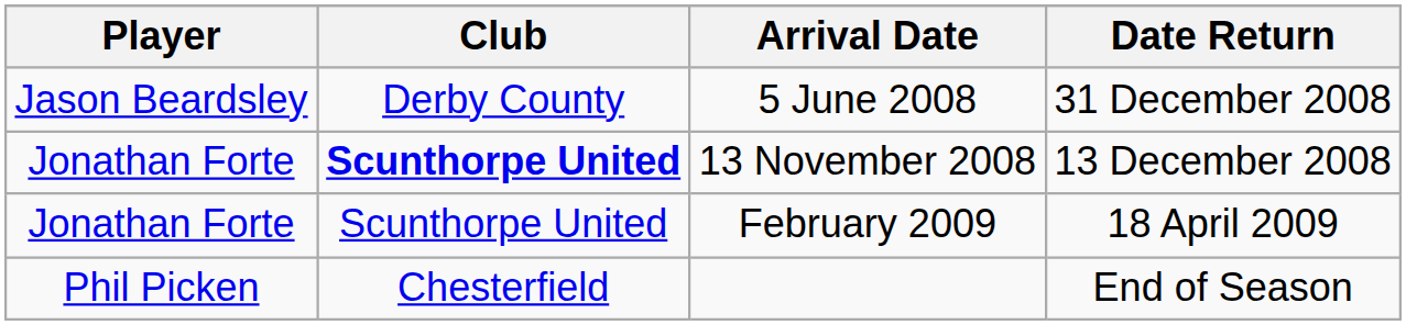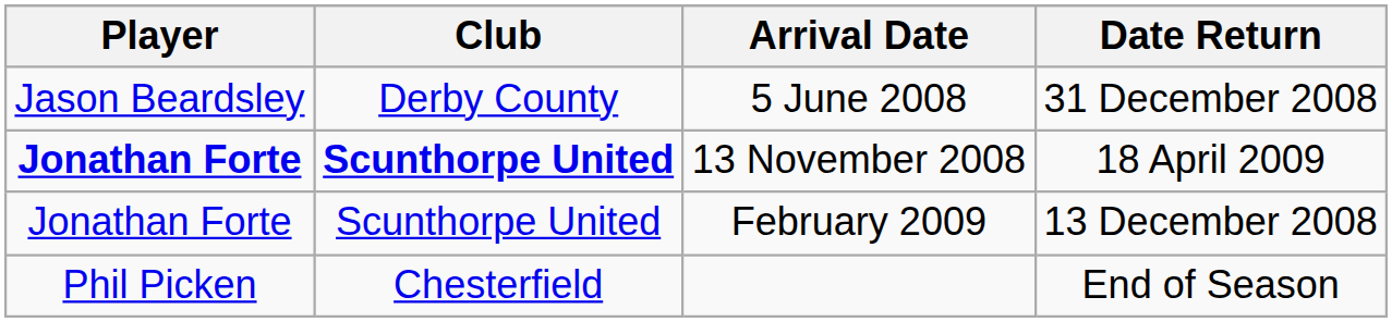13 November 2008 | Player: normal -> bold
13 November 2008 | Date Return: 13 December 2008 -> 18 April 2009
February 2009 | Date Return: 18 April 2009 -> 13 December 2008
